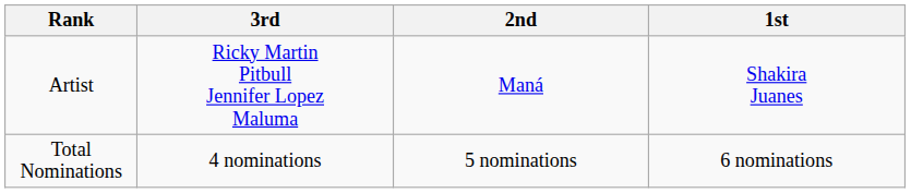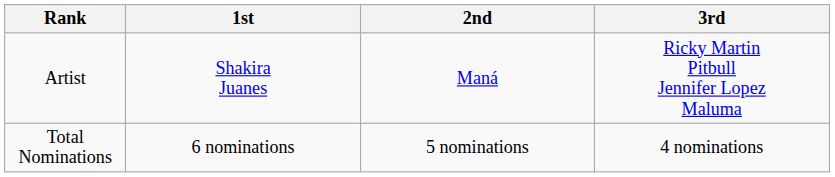columns swapped: 1st <-> 3rd
